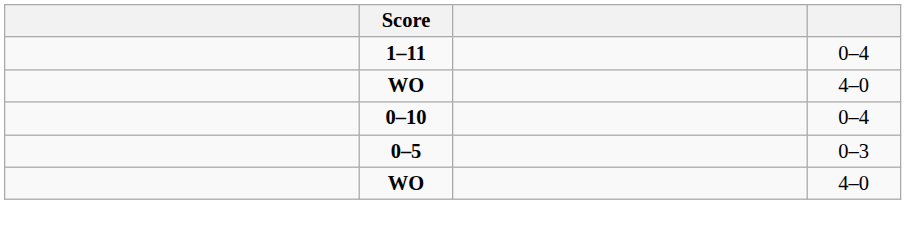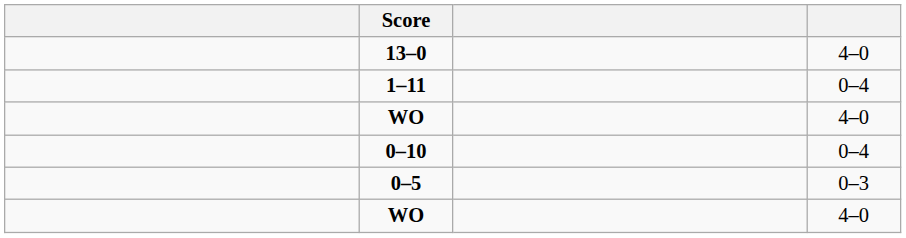+ row: 13–0 | 4–0
